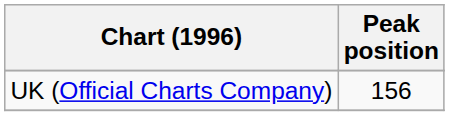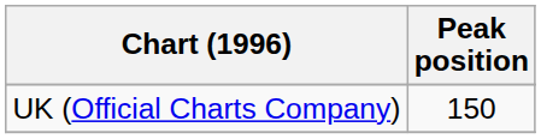UK (Official Charts Company) | Peak position: 156 -> 150
